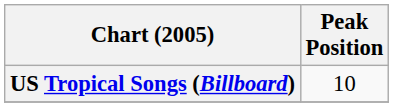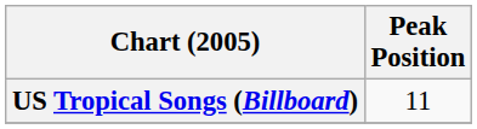US Tropical Songs (Billboard) | Peak Position: 10 -> 11
